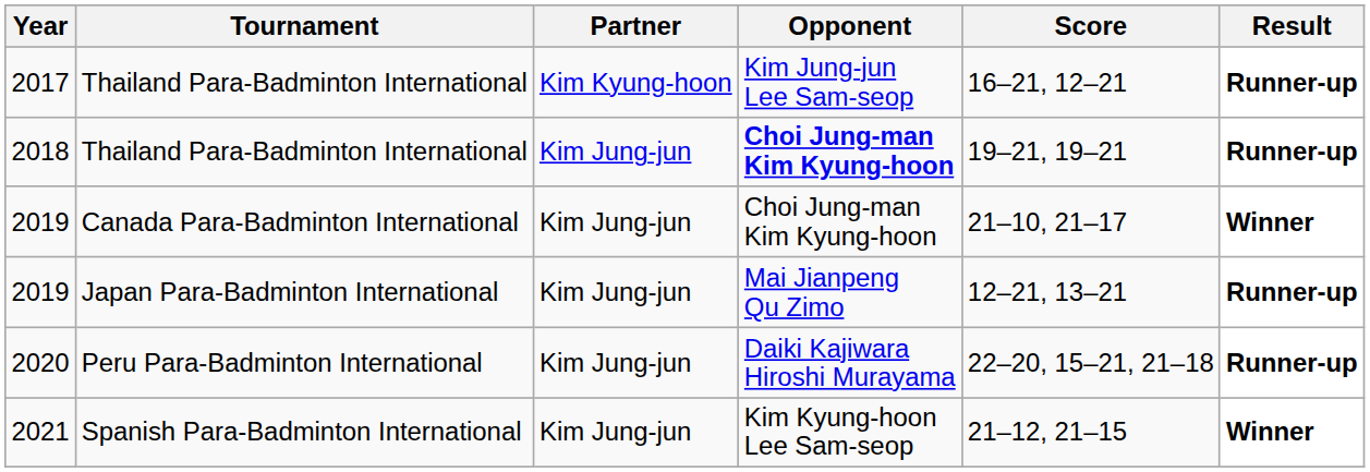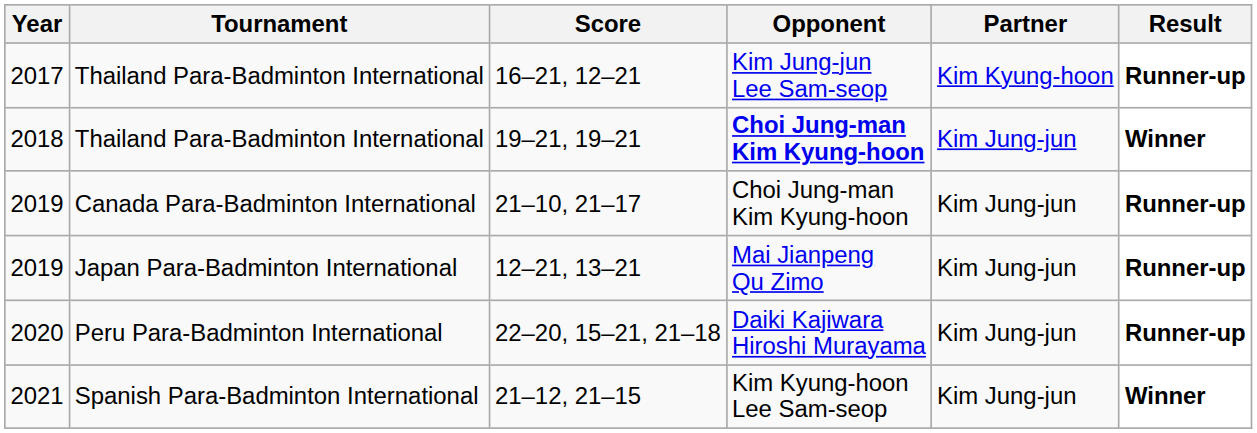columns swapped: Partner <-> Score
2018 | Result: Runner-up -> Winner
2019 / Canada Para-Badminton International | Result: Winner -> Runner-up
